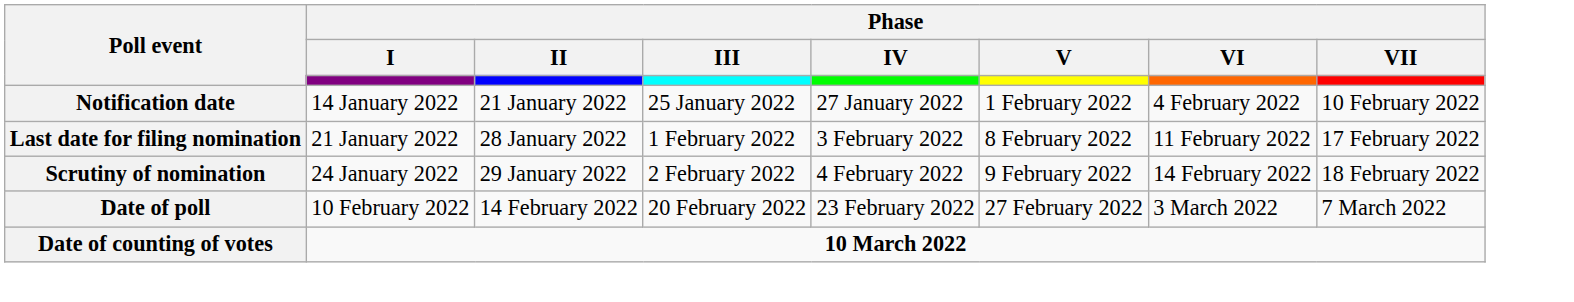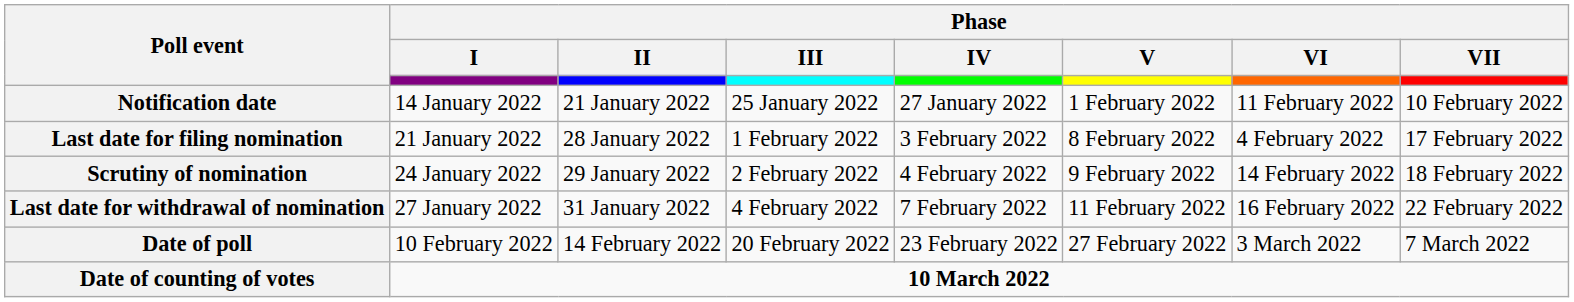Notification date | Phase / VI: 4 February 2022 -> 11 February 2022
Last date for filing nomination | Phase / VI: 11 February 2022 -> 4 February 2022
+ row: Last date for withdrawal of nomination | 27 January 2022 | 31 January 2022 | 4 February 2022 | 7 February 2022 | 11 February 2022 | 16 February 2022 | 22 February 2022
